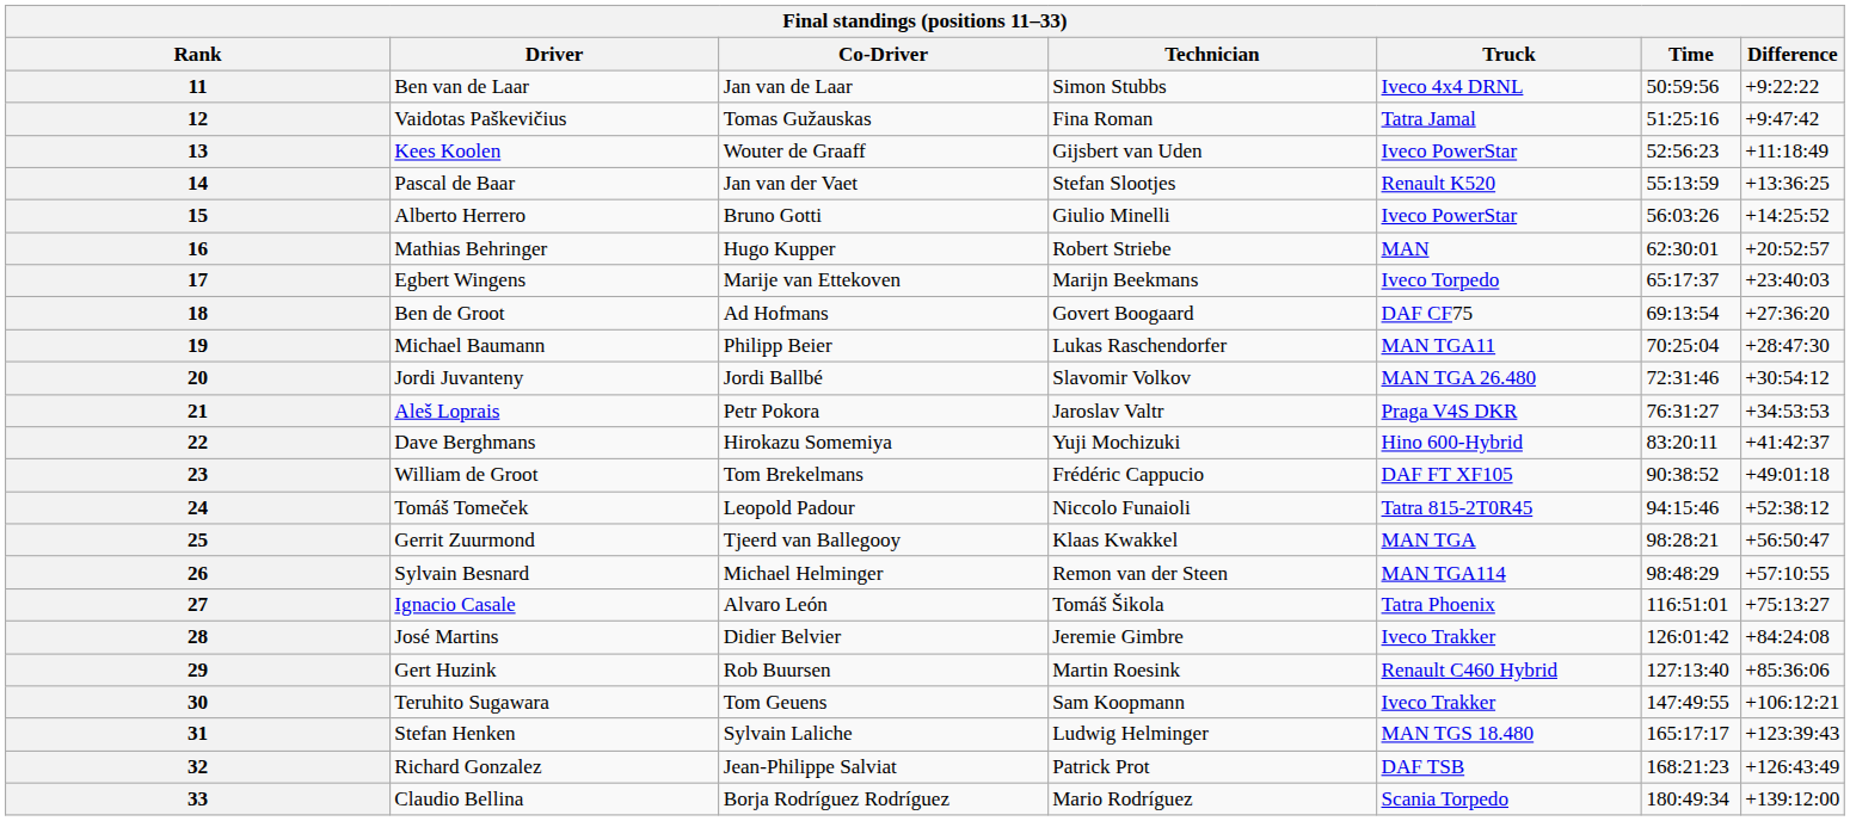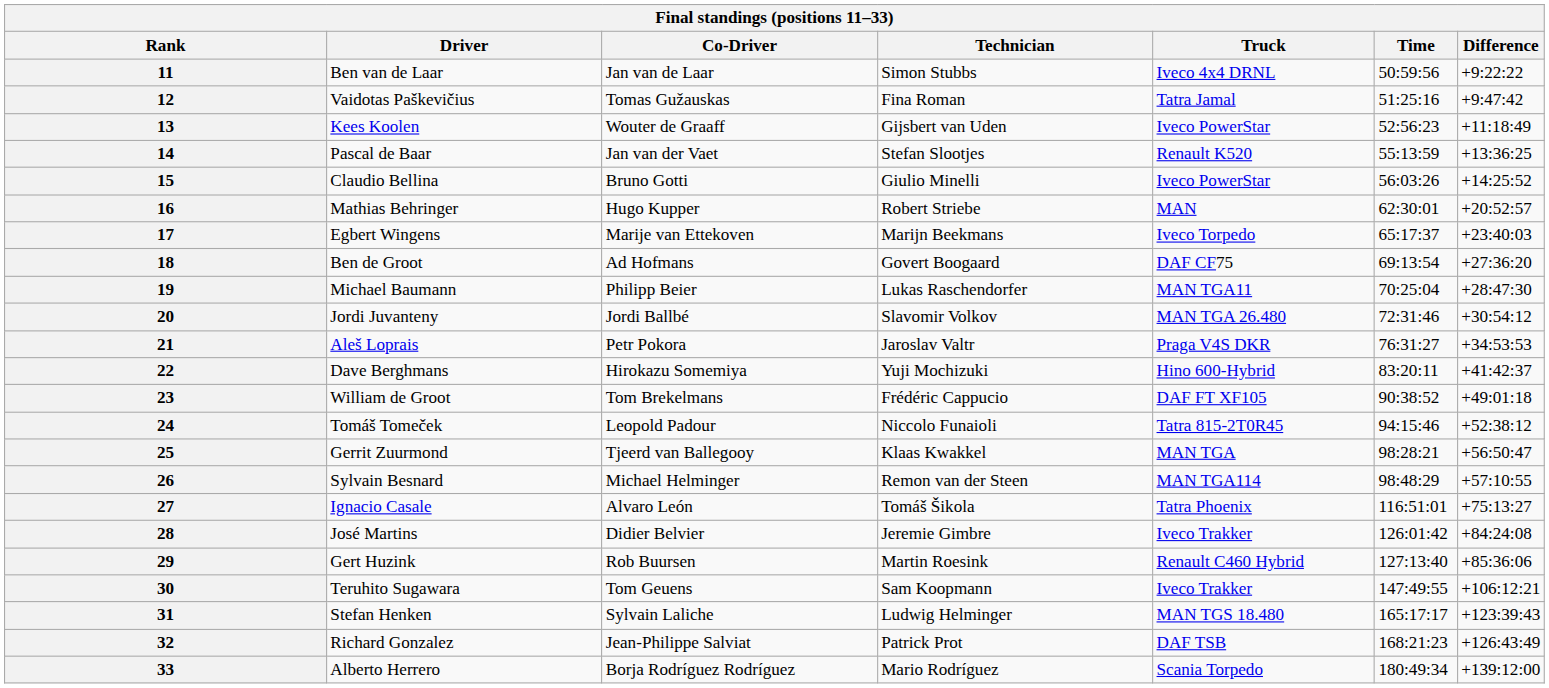15 | Driver: Alberto Herrero -> Claudio Bellina
33 | Driver: Claudio Bellina -> Alberto Herrero
